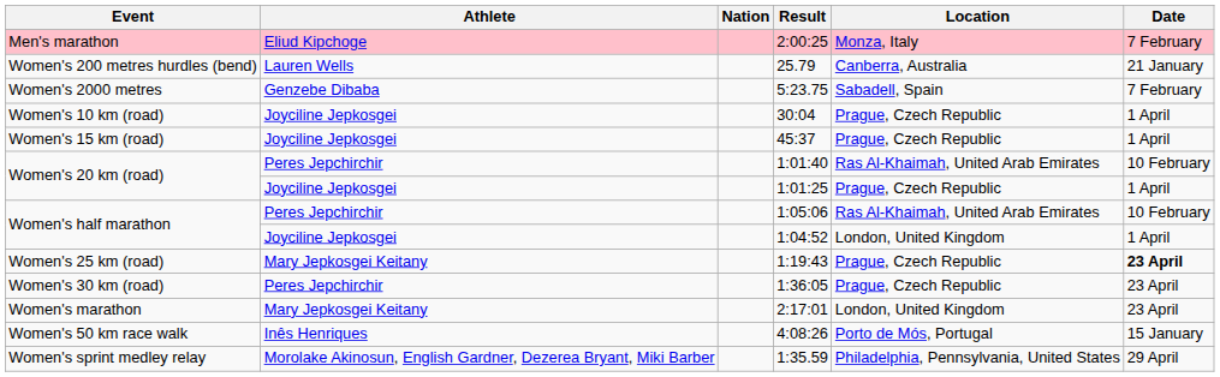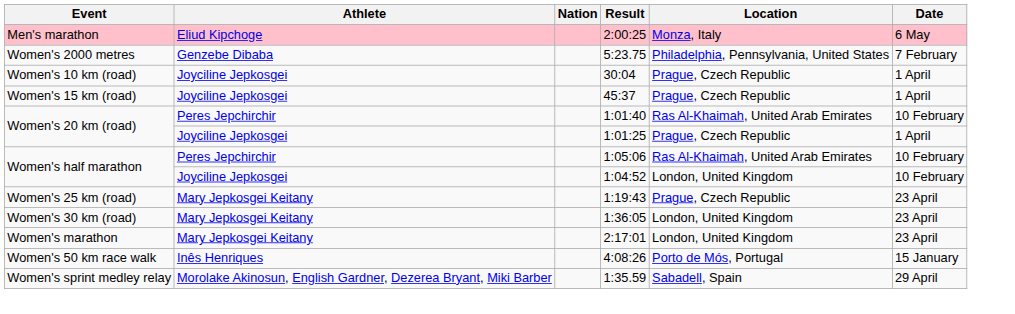2:00:25 | Date: 7 February -> 6 May
- row: Women's 200 metres hurdles (bend) | Lauren Wells | 25.79 | Canberra, Australia | 21 January
5:23.75 | Location: Sabadell, Spain -> Philadelphia, Pennsylvania, United States
1:04:52 | Date: 1 April -> 10 February
1:19:43 | Date: bold -> normal
1:36:05 | Athlete: Peres Jepchirchir -> Mary Jepkosgei Keitany
1:36:05 | Location: Prague, Czech Republic -> London, United Kingdom
1:35.59 | Location: Philadelphia, Pennsylvania, United States -> Sabadell, Spain
